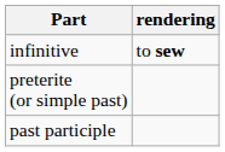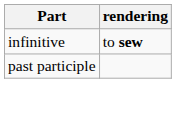- row: preterite (or simple past)
